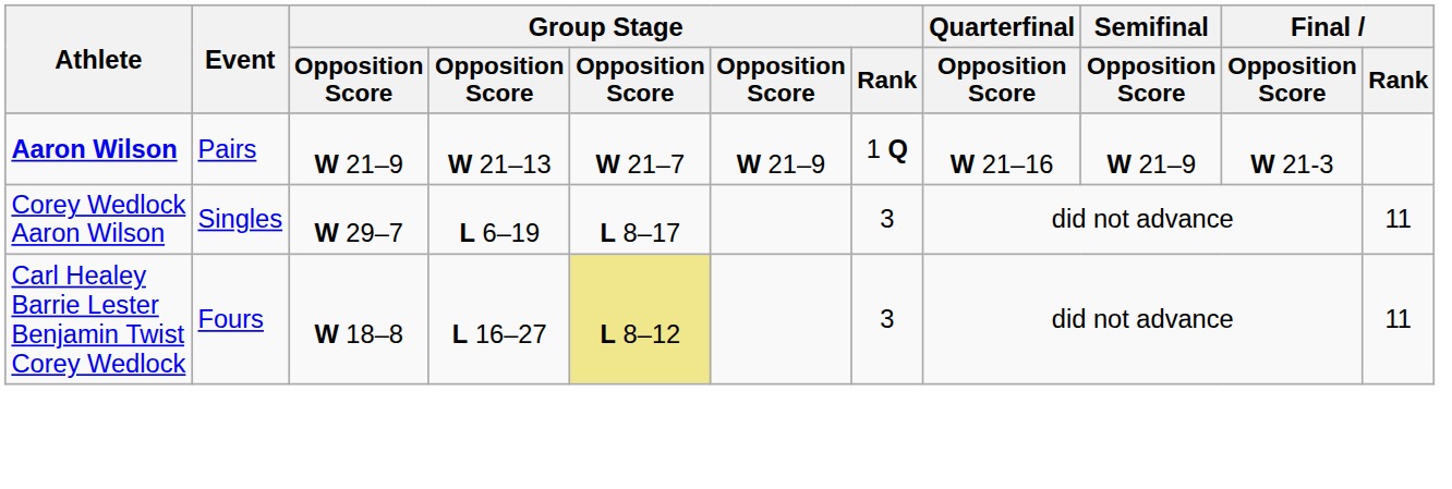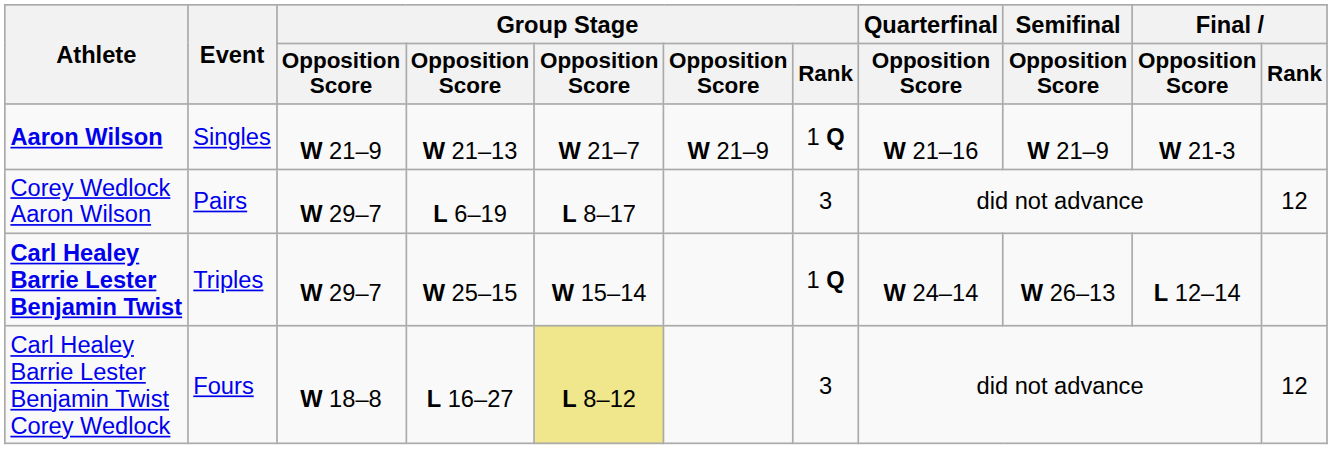Aaron Wilson | Event: Pairs -> Singles
Corey Wedlock Aaron Wilson | Event: Singles -> Pairs
Corey Wedlock Aaron Wilson | Final / Rank: 11 -> 12
+ row: Carl Healey Barrie Lester Benjamin Twist | Triples | W 29–7 | W 25–15 | W 15–14 | 1 Q | W 24–14 | W 26–13 | L 12–14
Carl Healey Barrie Lester Benjamin Twist Corey Wedlock | Final / Rank: 11 -> 12
